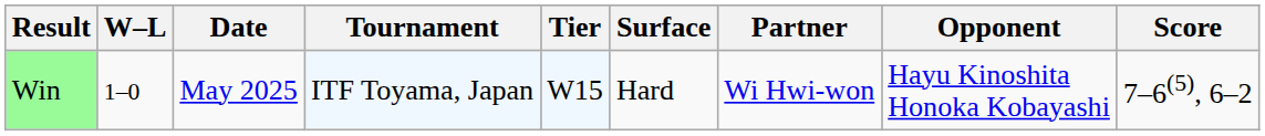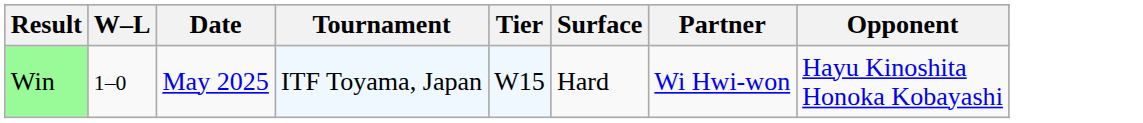- column: Score | 7–6(5), 6–2
